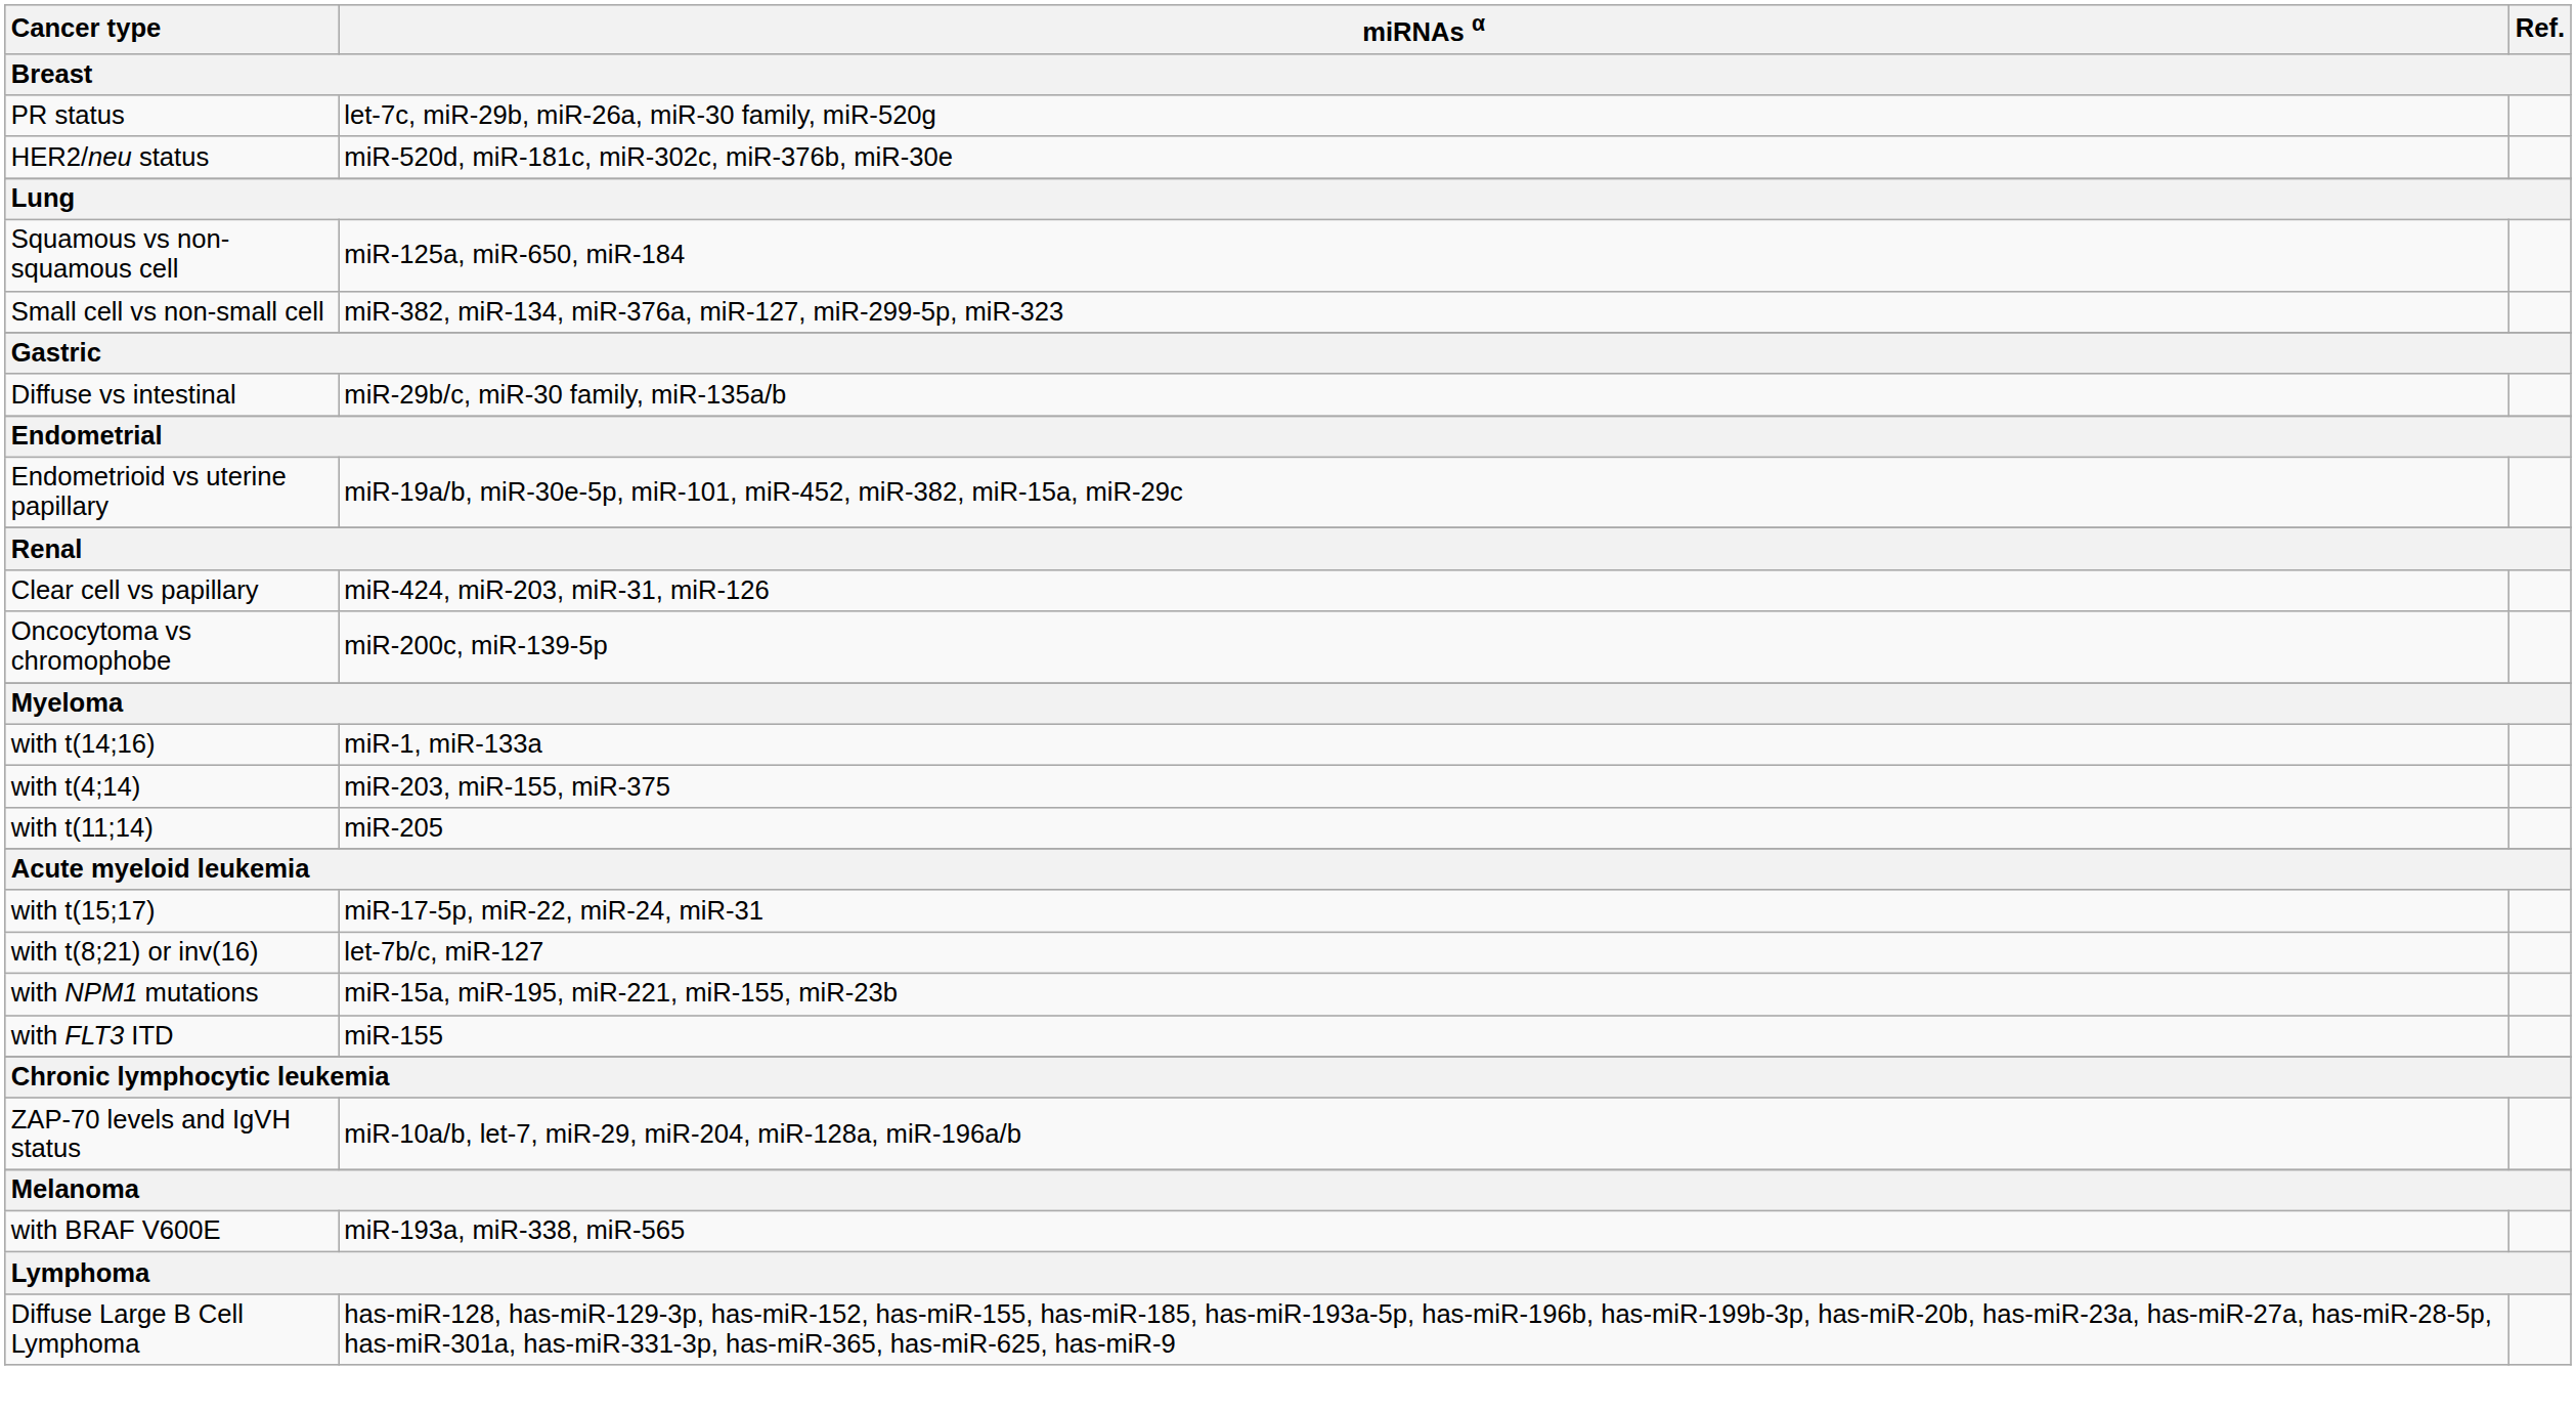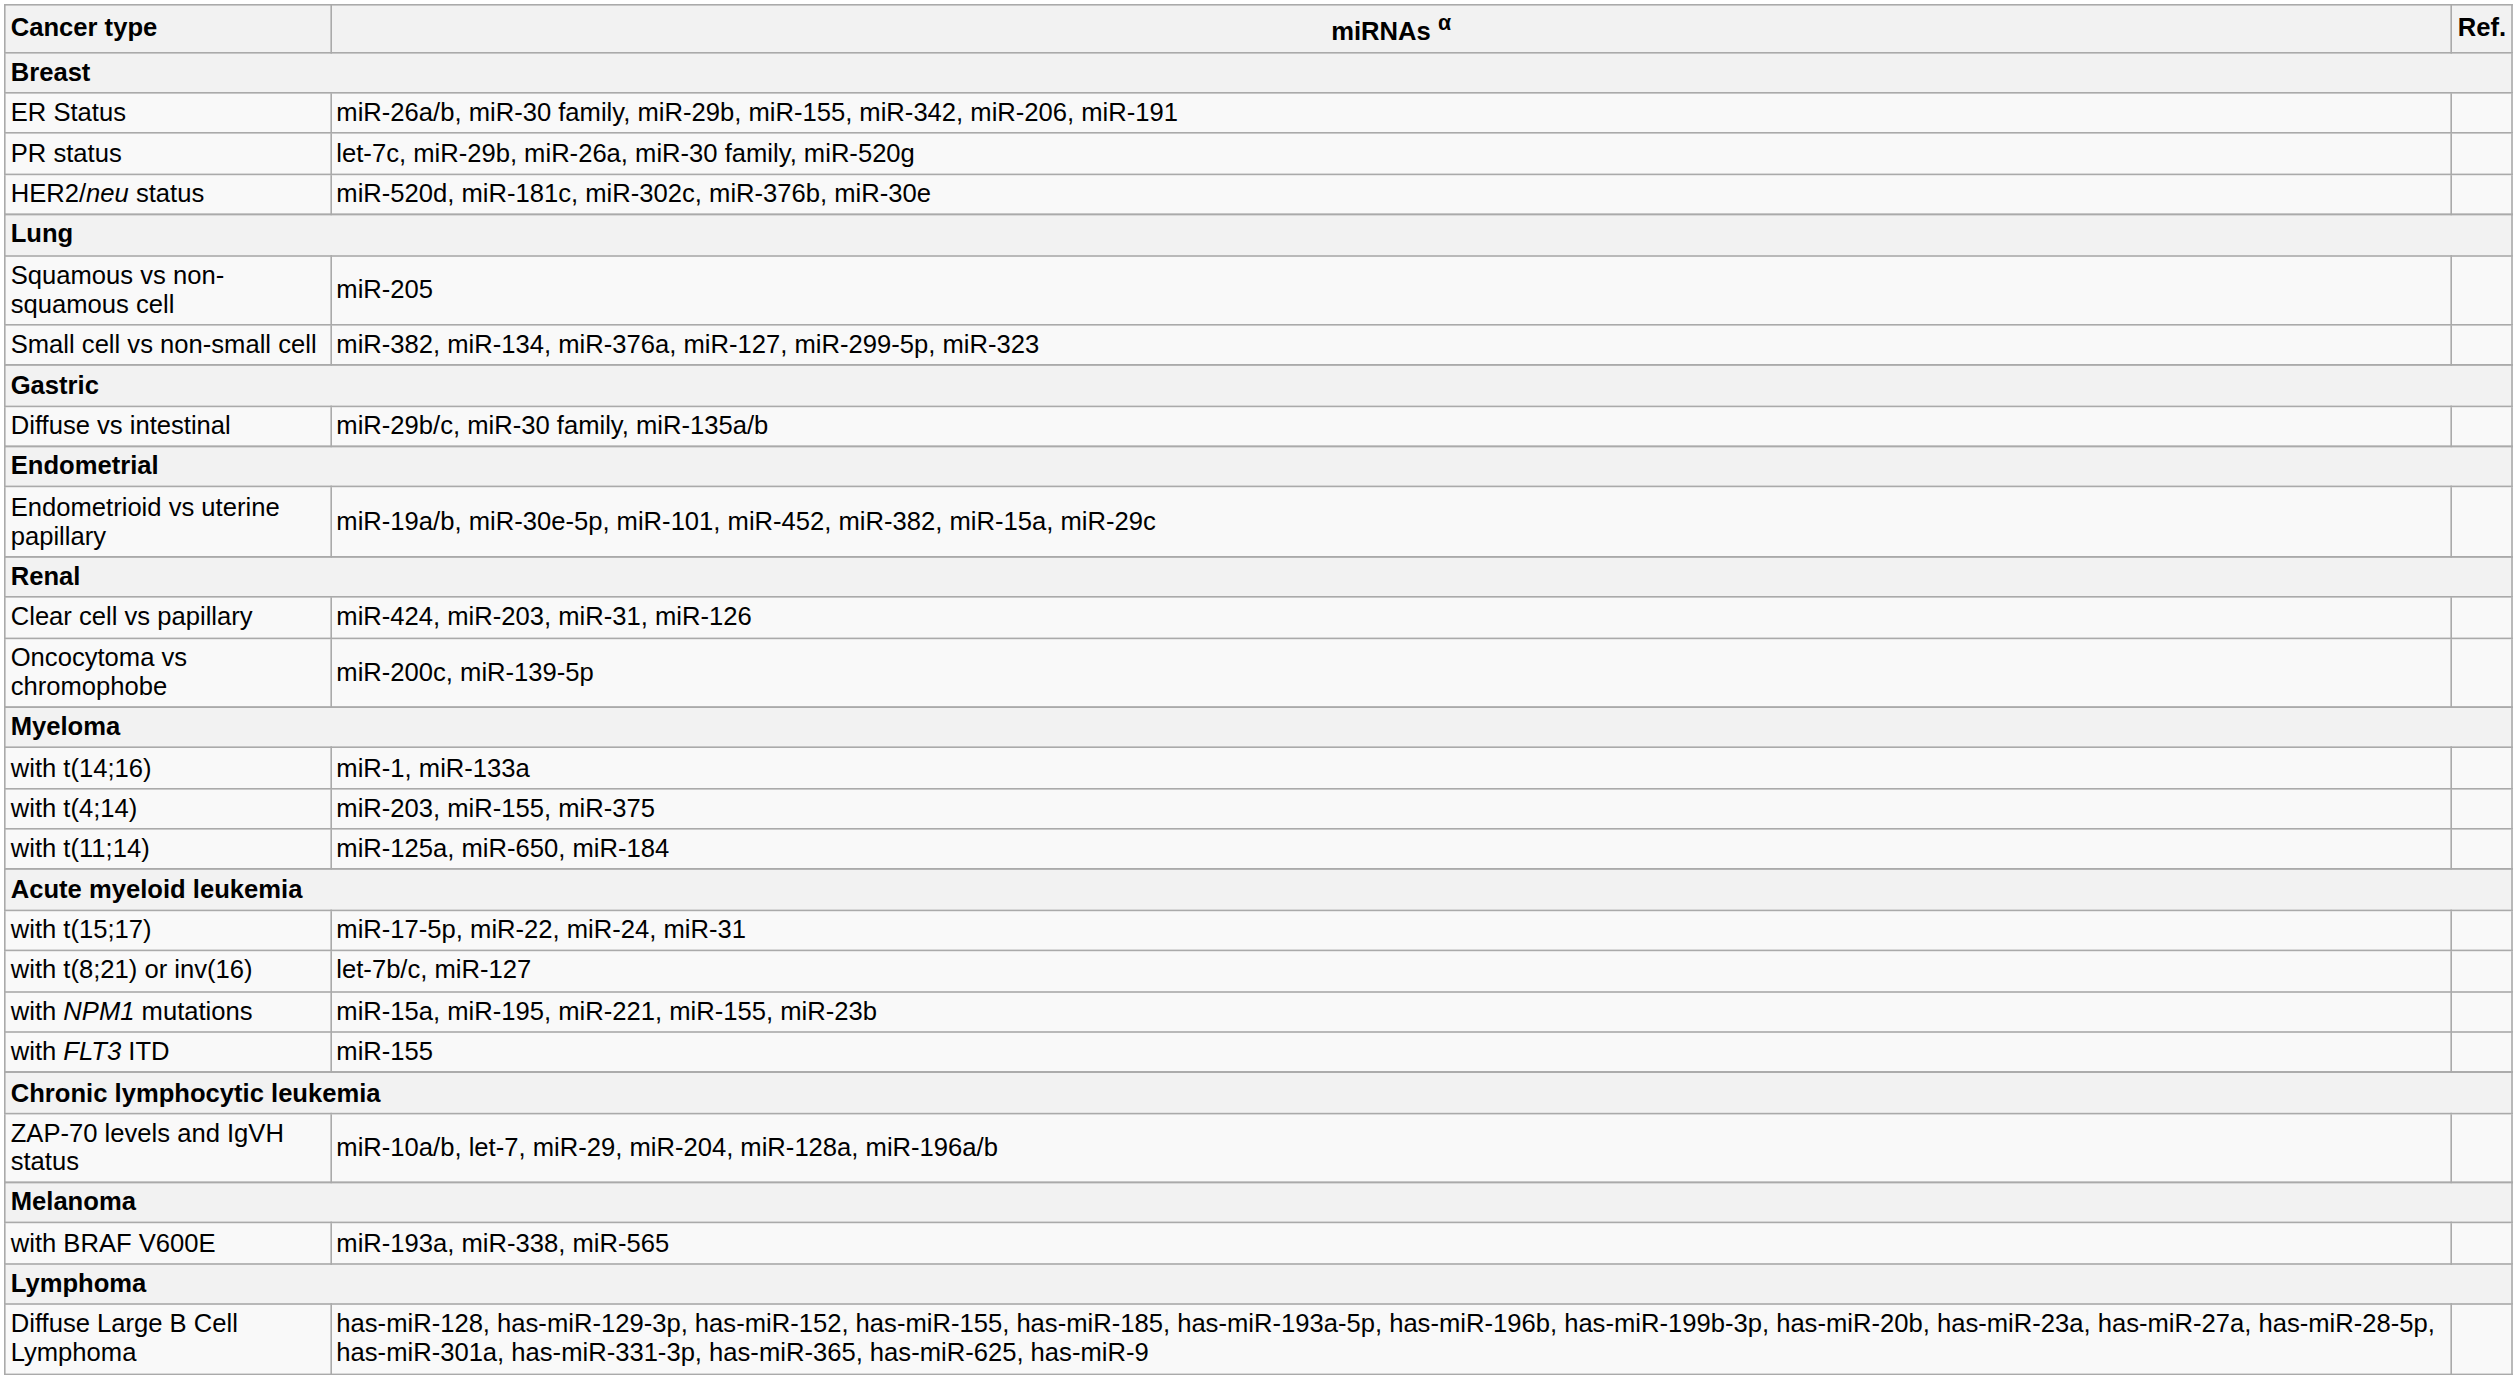+ row: ER Status | miR-26a/b, miR-30 family, miR-29b, miR-155, miR-342, miR-206, miR-191
Squamous vs non-squamous cell | miRNAs α: miR-125a, miR-650, miR-184 -> miR-205
with t(11;14) | miRNAs α: miR-205 -> miR-125a, miR-650, miR-184
